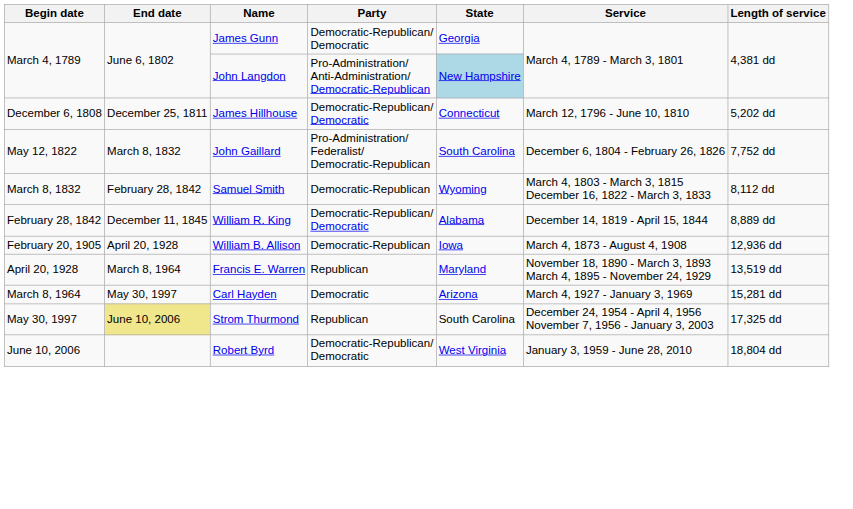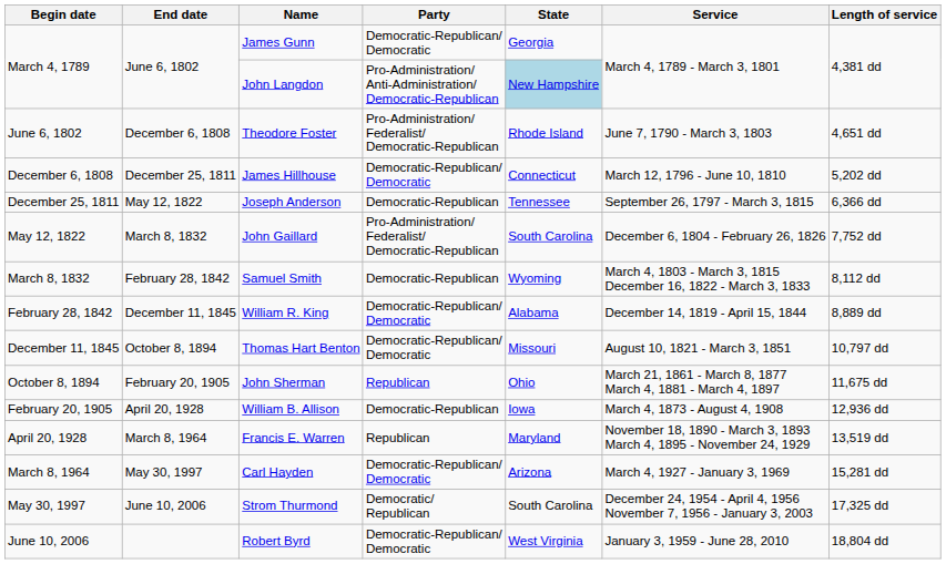+ row: June 6, 1802 | December 6, 1808 | Theodore Foster | Pro-Administration/ Federalist/ Democratic-Republican | Rhode Island | June 7, 1790 - March 3, 1803 | 4,651 dd
+ row: December 25, 1811 | May 12, 1822 | Joseph Anderson | Democratic-Republican | Tennessee | September 26, 1797 - March 3, 1815 | 6,366 dd
+ row: December 11, 1845 | October 8, 1894 | Thomas Hart Benton | Democratic-Republican/ Democratic | Missouri | August 10, 1821 - March 3, 1851 | 10,797 dd
+ row: October 8, 1894 | February 20, 1905 | John Sherman | Republican | Ohio | March 21, 1861 - March 8, 1877 March 4, 1881 - March 4, 1897 | 11,675 dd
Carl Hayden | Party: Democratic -> Democratic-Republican/ Democratic
Strom Thurmond | End date: khaki background -> no background
Strom Thurmond | Party: Republican -> Democratic/ Republican
